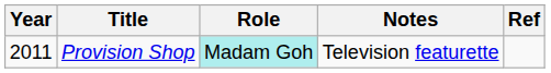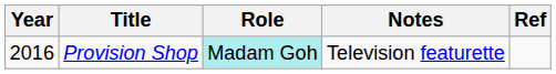Provision Shop | Year: 2011 -> 2016
